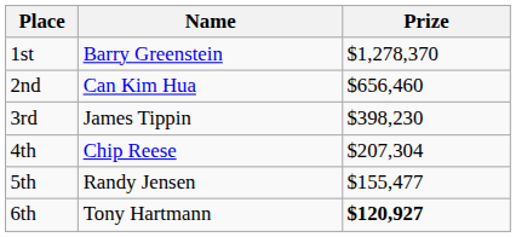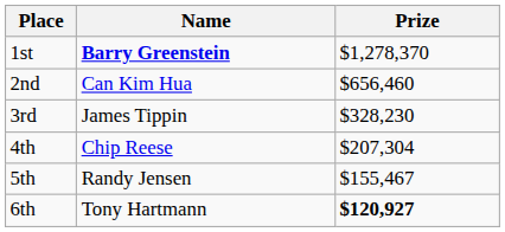1st | Name: normal -> bold
3rd | Prize: $398,230 -> $328,230
5th | Prize: $155,477 -> $155,467
